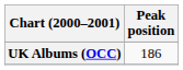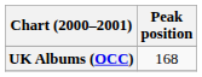UK Albums (OCC) | Peak position: 186 -> 168
